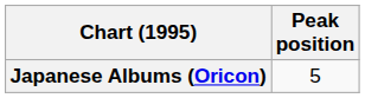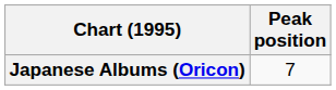Japanese Albums (Oricon) | Peak position: 5 -> 7
